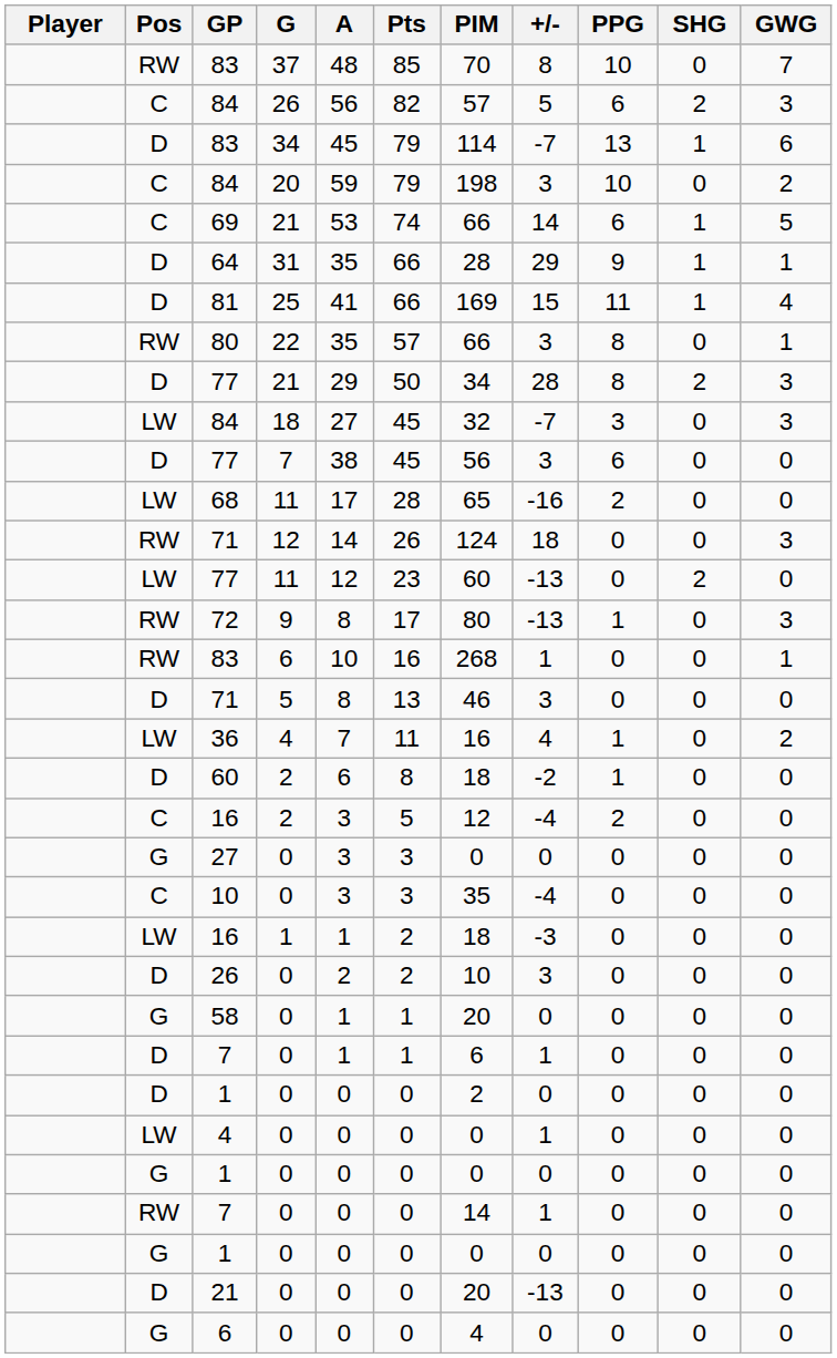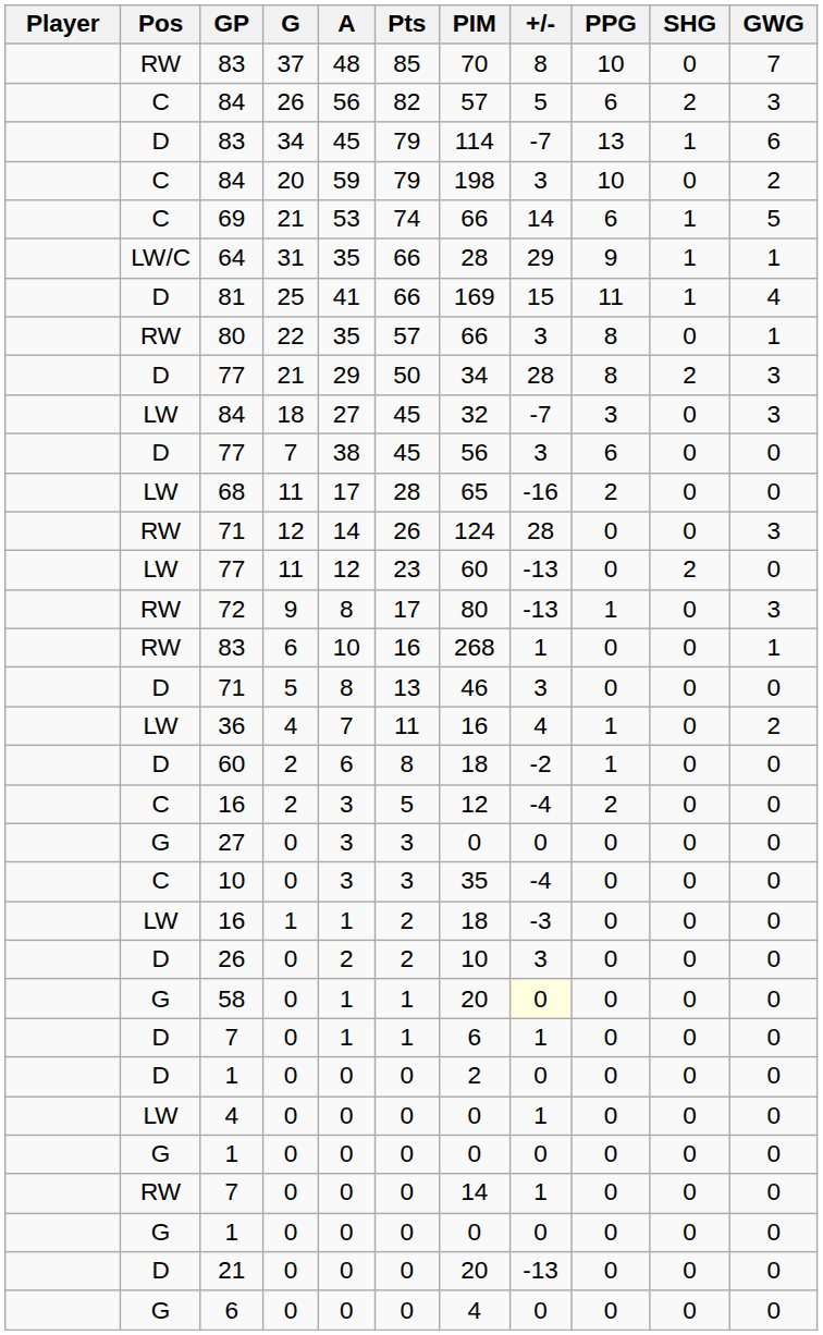64 | Pos: D -> LW/C
71 / 12 | +/-: 18 -> 28
58 | +/-: no background -> lightyellow background
